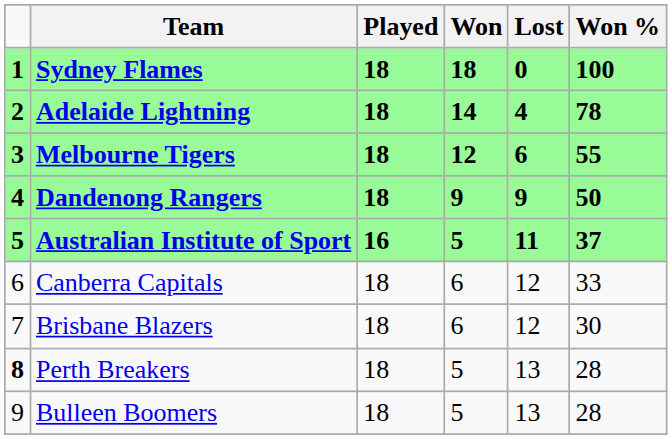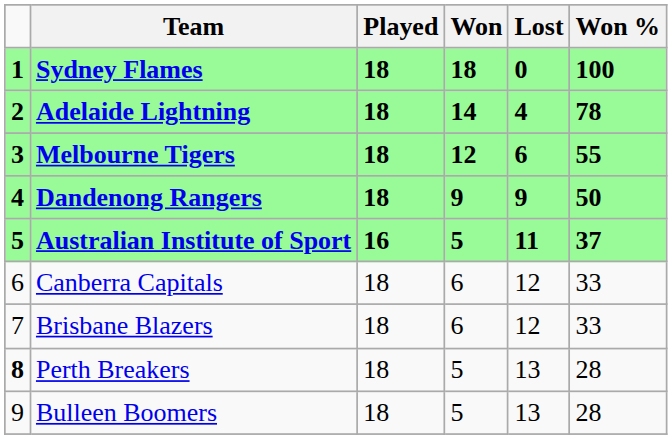Brisbane Blazers | Won %: 30 -> 33
